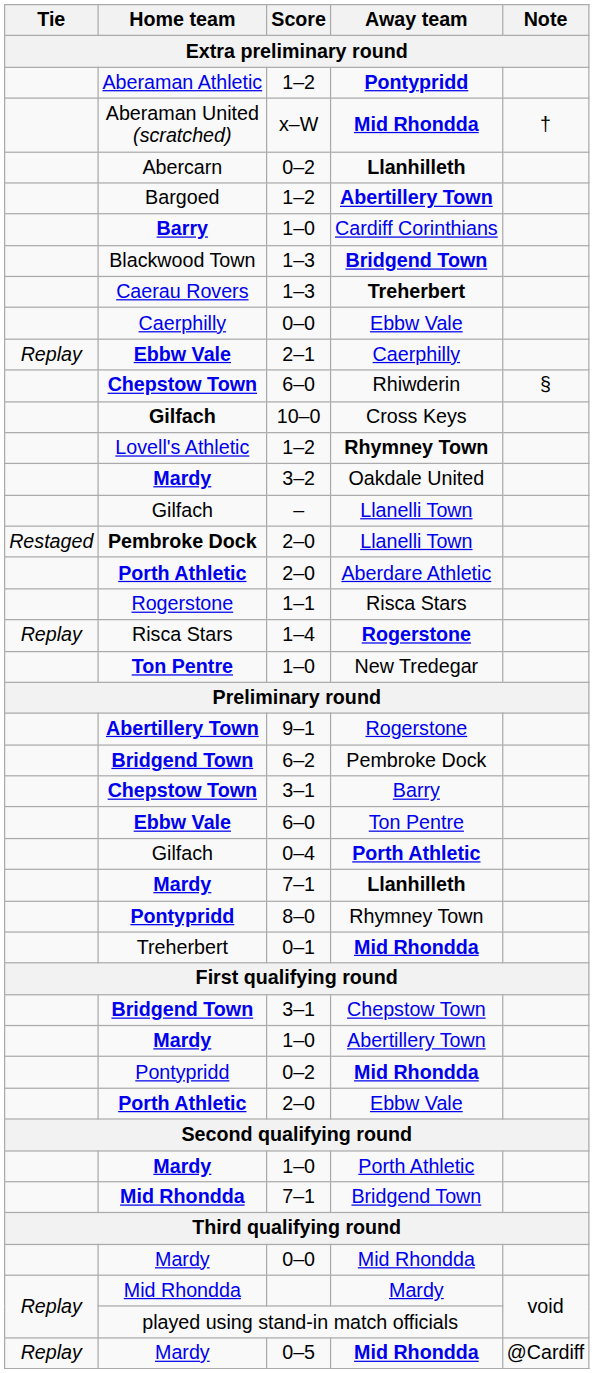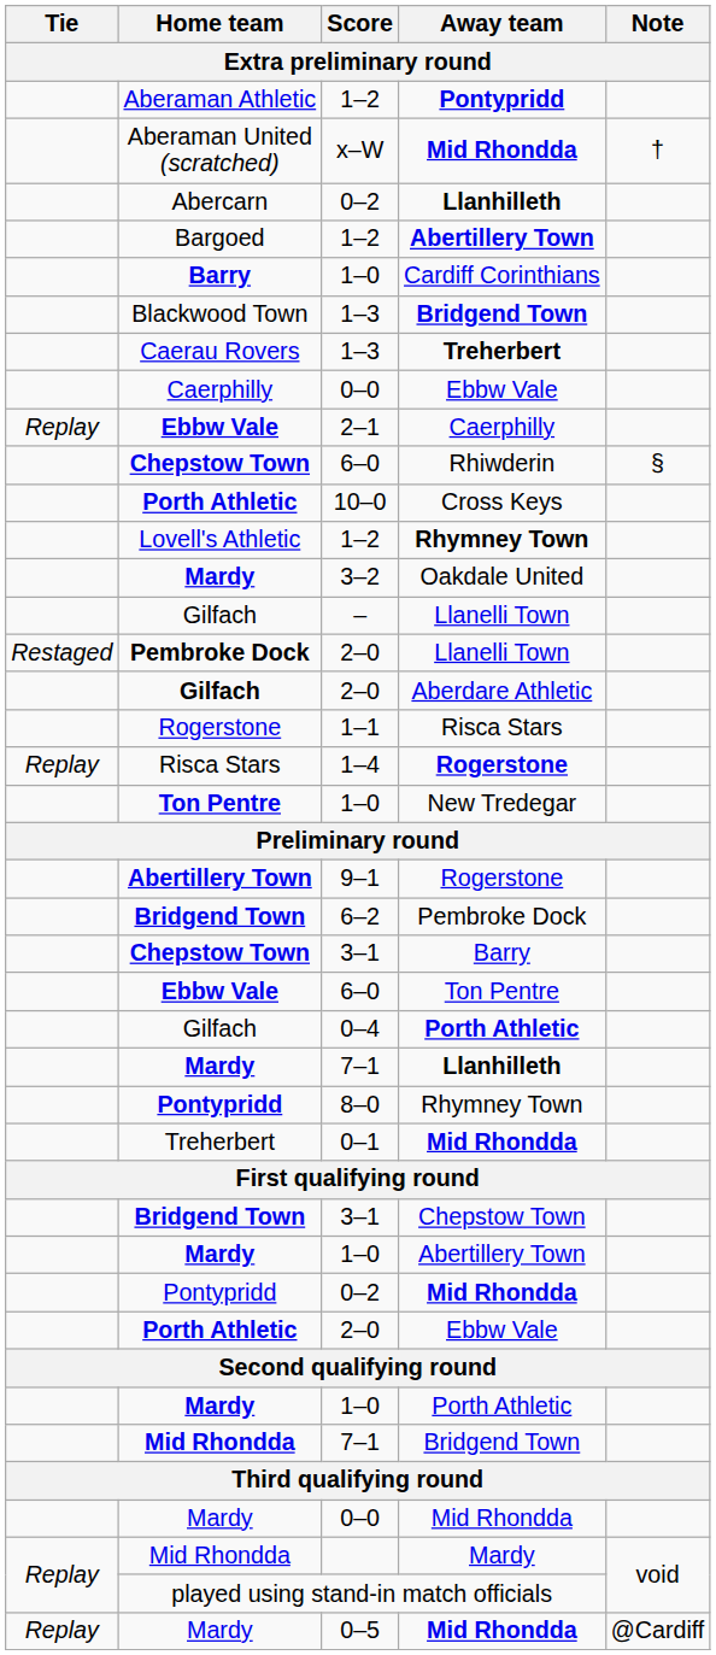Cross Keys | Home team: Gilfach -> Porth Athletic
Aberdare Athletic | Home team: Porth Athletic -> Gilfach
